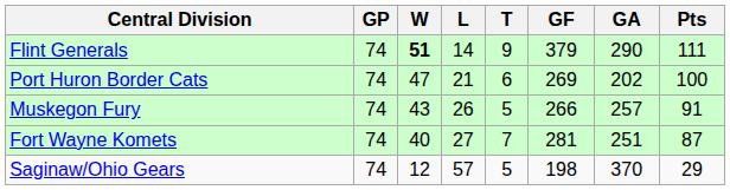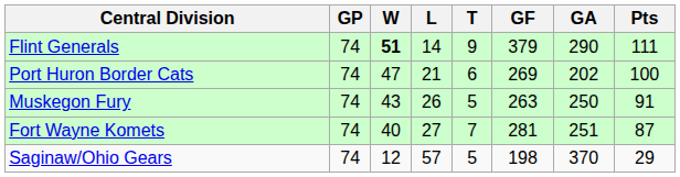Muskegon Fury | GF: 266 -> 263
Muskegon Fury | GA: 257 -> 250
